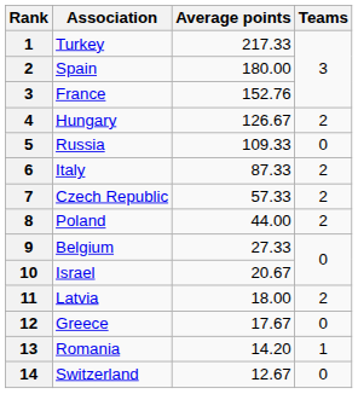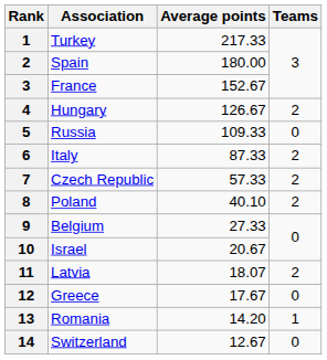France | Average points: 152.76 -> 152.67
Poland | Average points: 44.00 -> 40.10
Latvia | Average points: 18.00 -> 18.07
